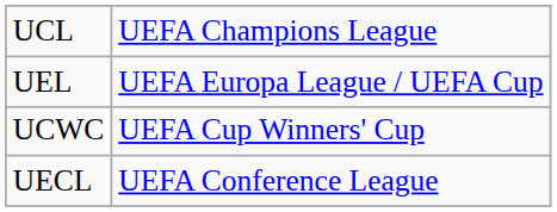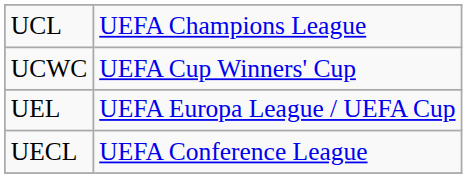rows swapped: UCWC <-> UEL
